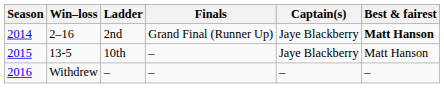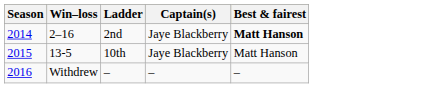- column: Finals | Grand Final (Runner Up) | – | –
